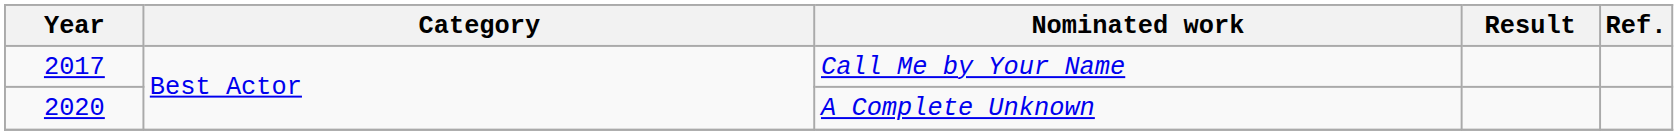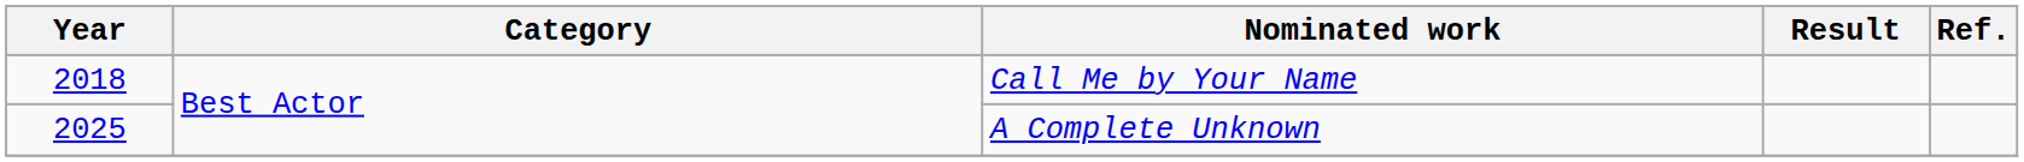Call Me by Your Name | Year: 2017 -> 2018
A Complete Unknown | Year: 2020 -> 2025
